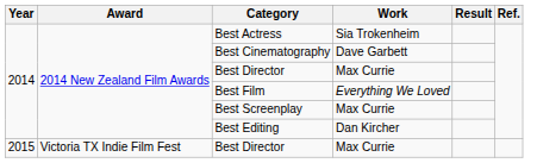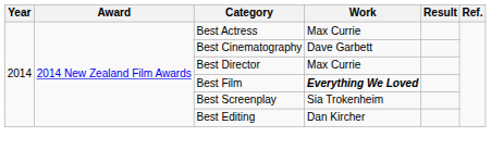Best Actress | Work: Sia Trokenheim -> Max Currie
Best Film | Work: normal -> bold
Best Screenplay | Work: Max Currie -> Sia Trokenheim
- row: 2015 | Victoria TX Indie Film Fest | Best Director | Max Currie
